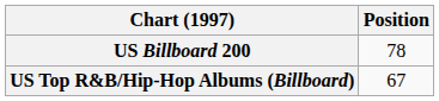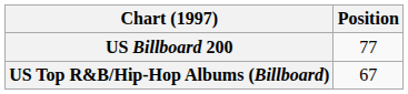US Billboard 200 | Position: 78 -> 77
